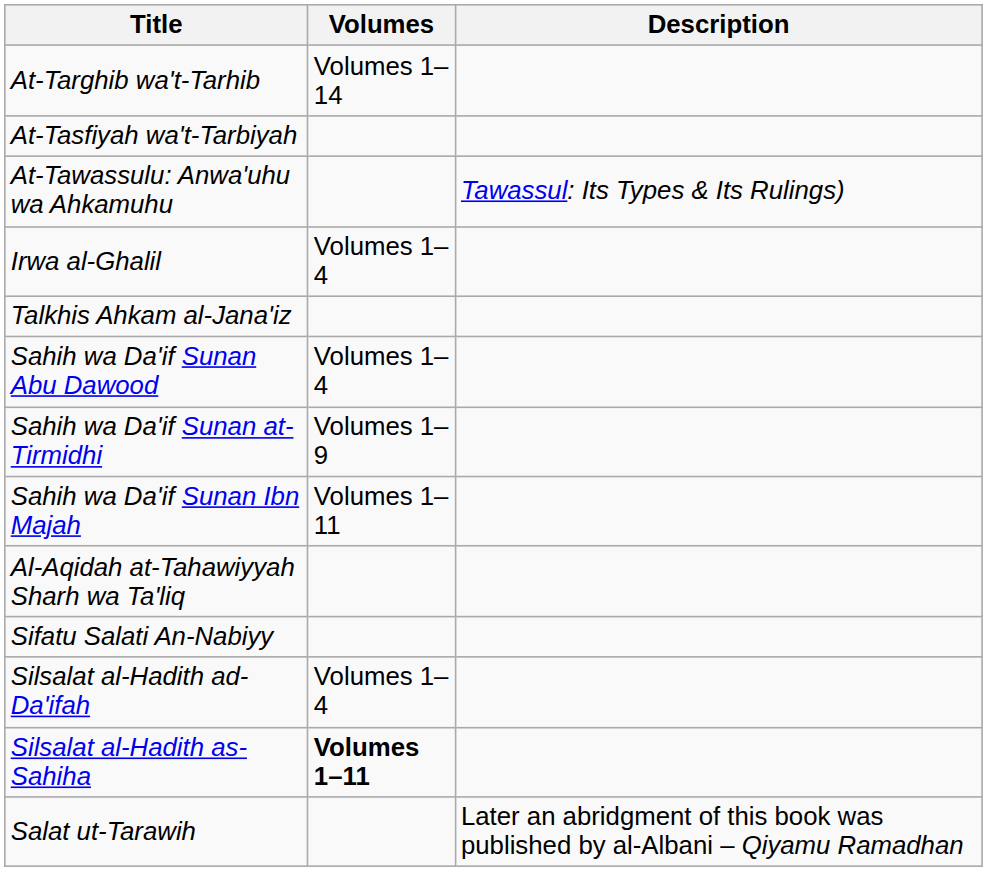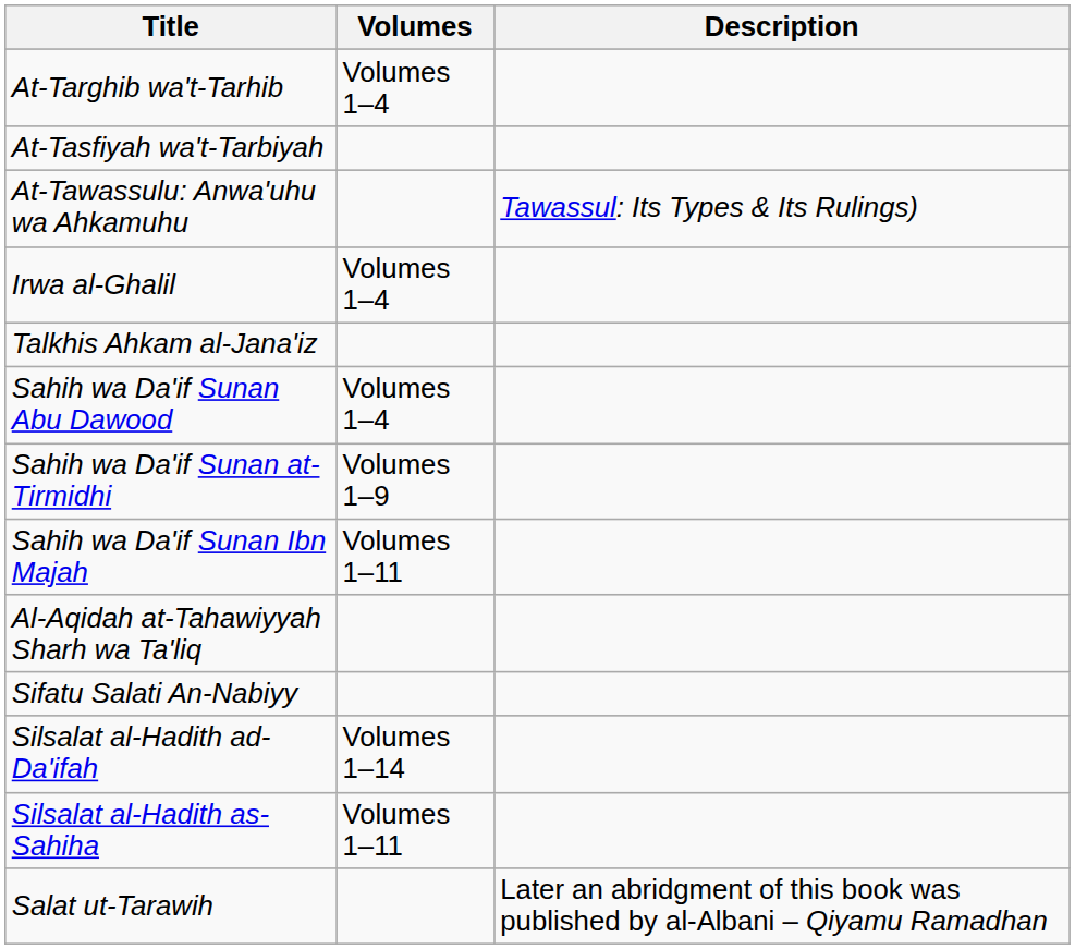At-Targhib wa't-Tarhib | Volumes: Volumes 1–14 -> Volumes 1–4
Silsalat al-Hadith ad-Da'ifah | Volumes: Volumes 1–4 -> Volumes 1–14
Silsalat al-Hadith as-Sahiha | Volumes: bold -> normal
